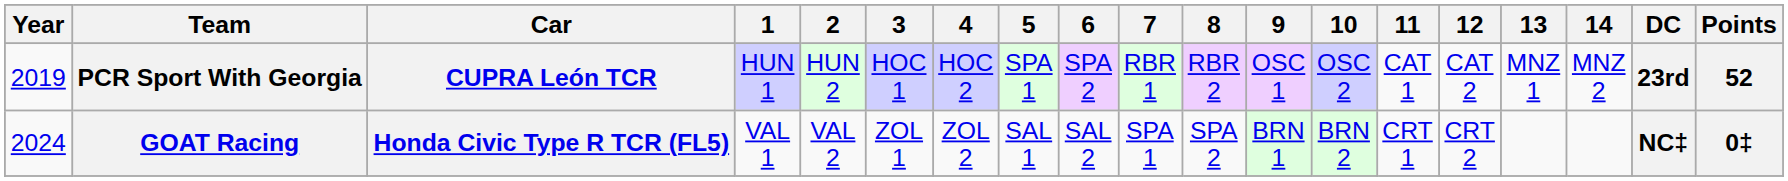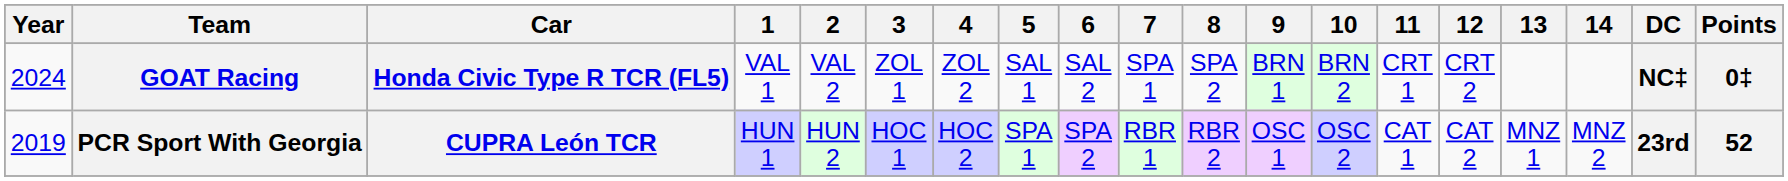rows swapped: PCR Sport With Georgia <-> GOAT Racing
